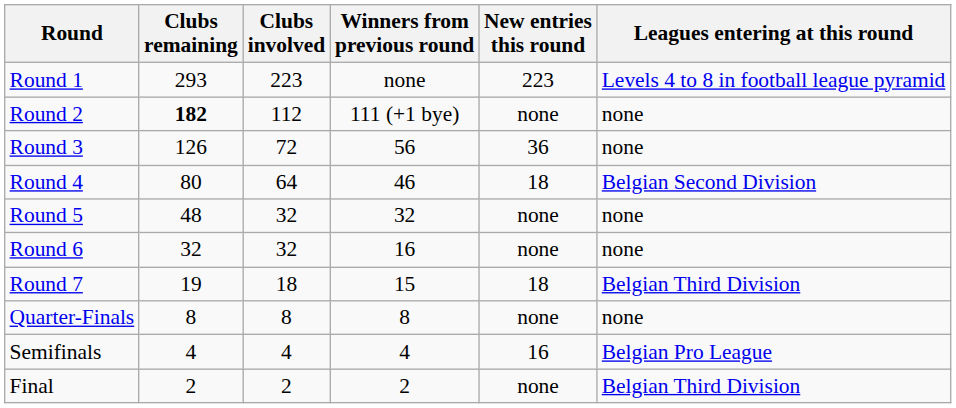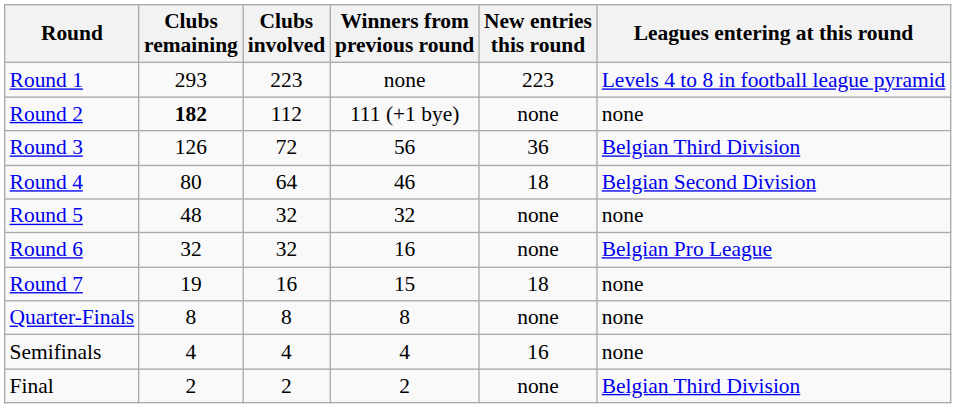Round 3 | Leagues entering at this round: none -> Belgian Third Division
Round 6 | Leagues entering at this round: none -> Belgian Pro League
Round 7 | Clubs involved: 18 -> 16
Round 7 | Leagues entering at this round: Belgian Third Division -> none
Semifinals | Leagues entering at this round: Belgian Pro League -> none
